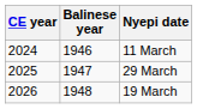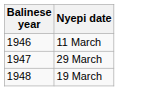- column: CE year | 2024 | 2025 | 2026
